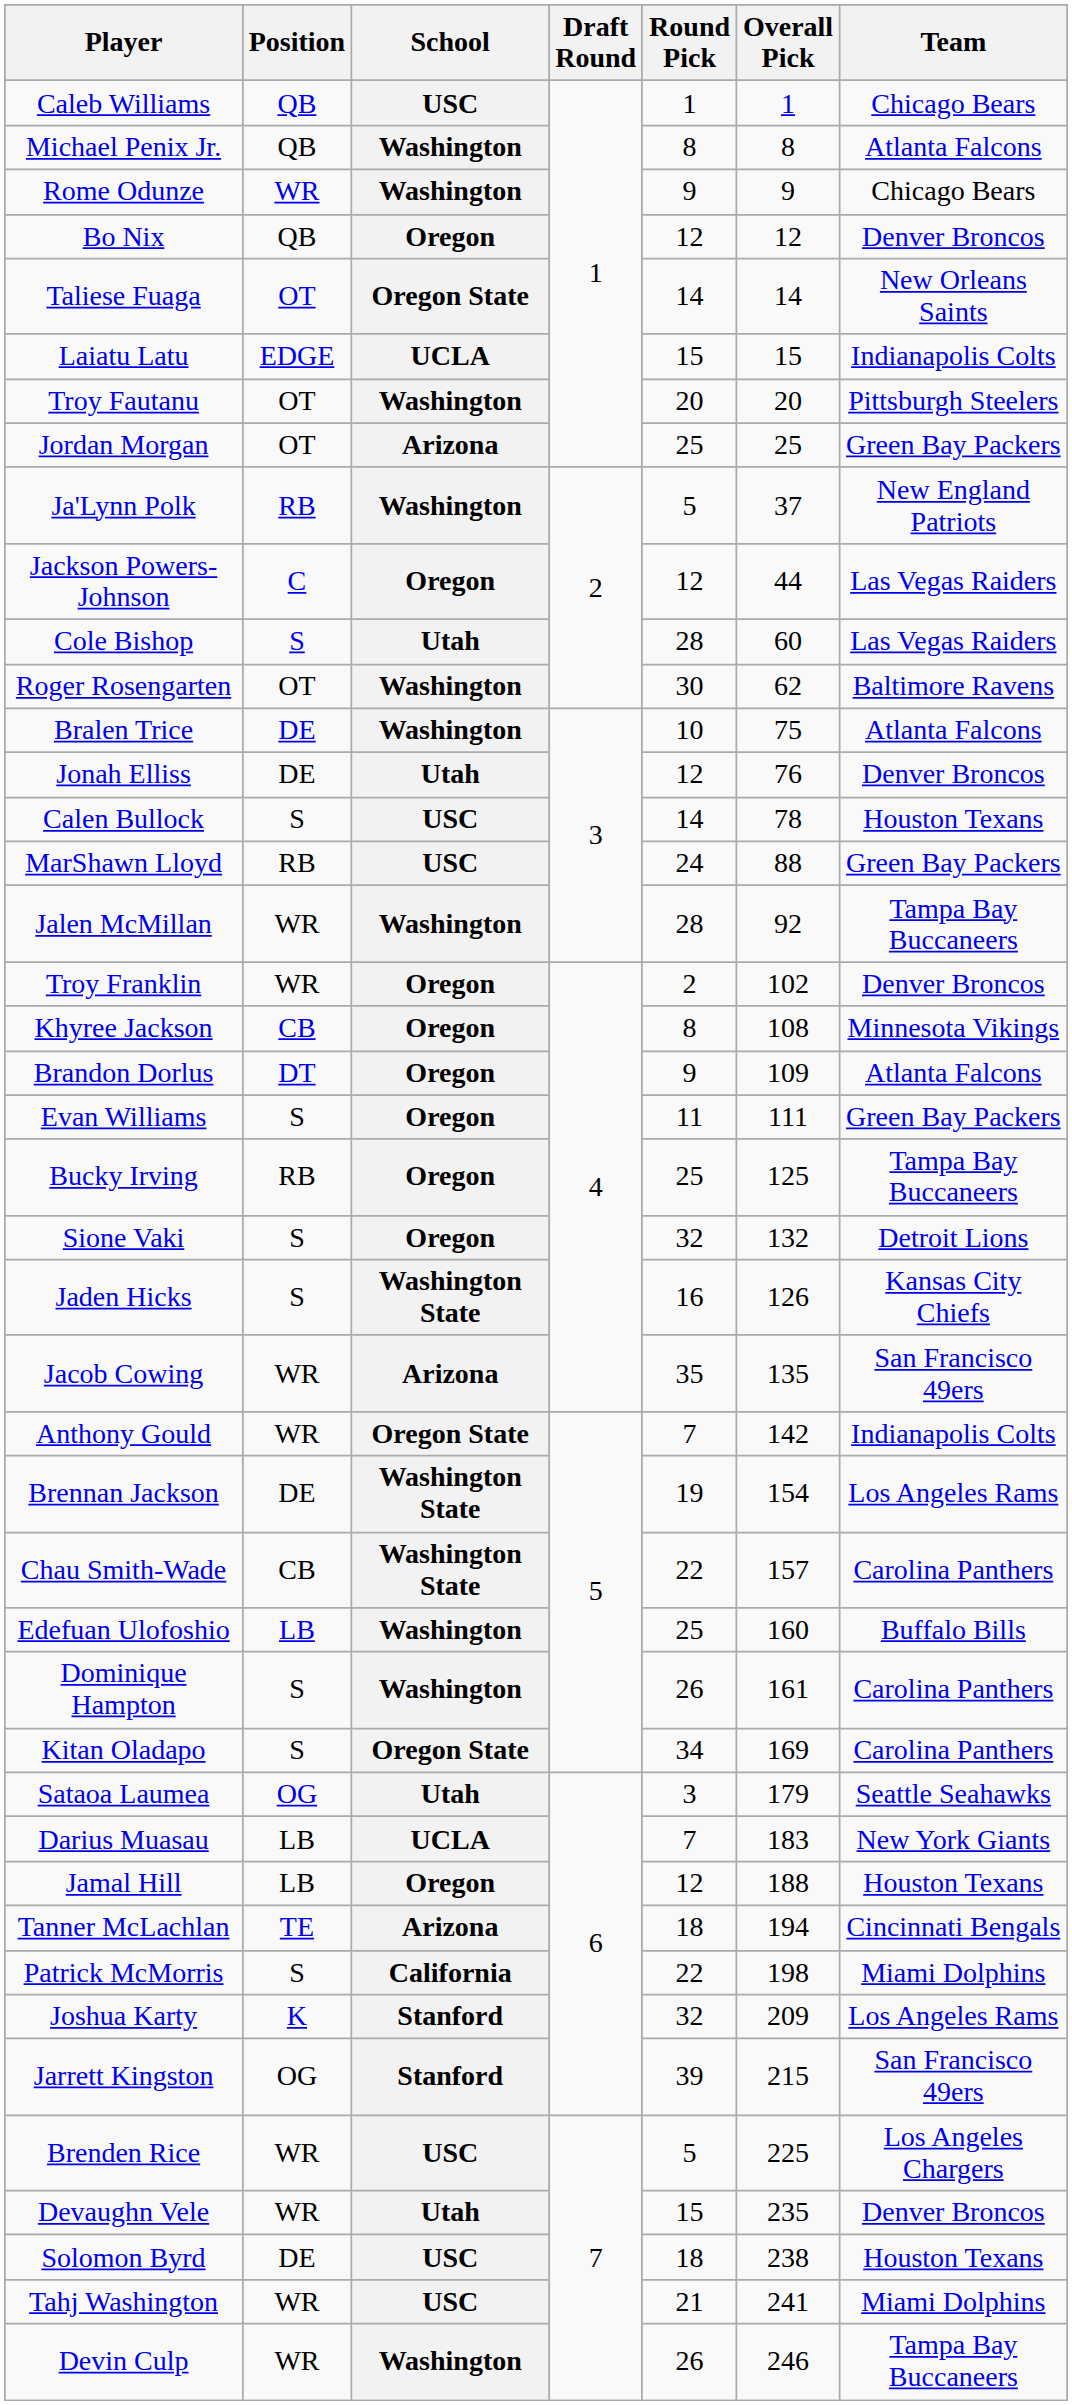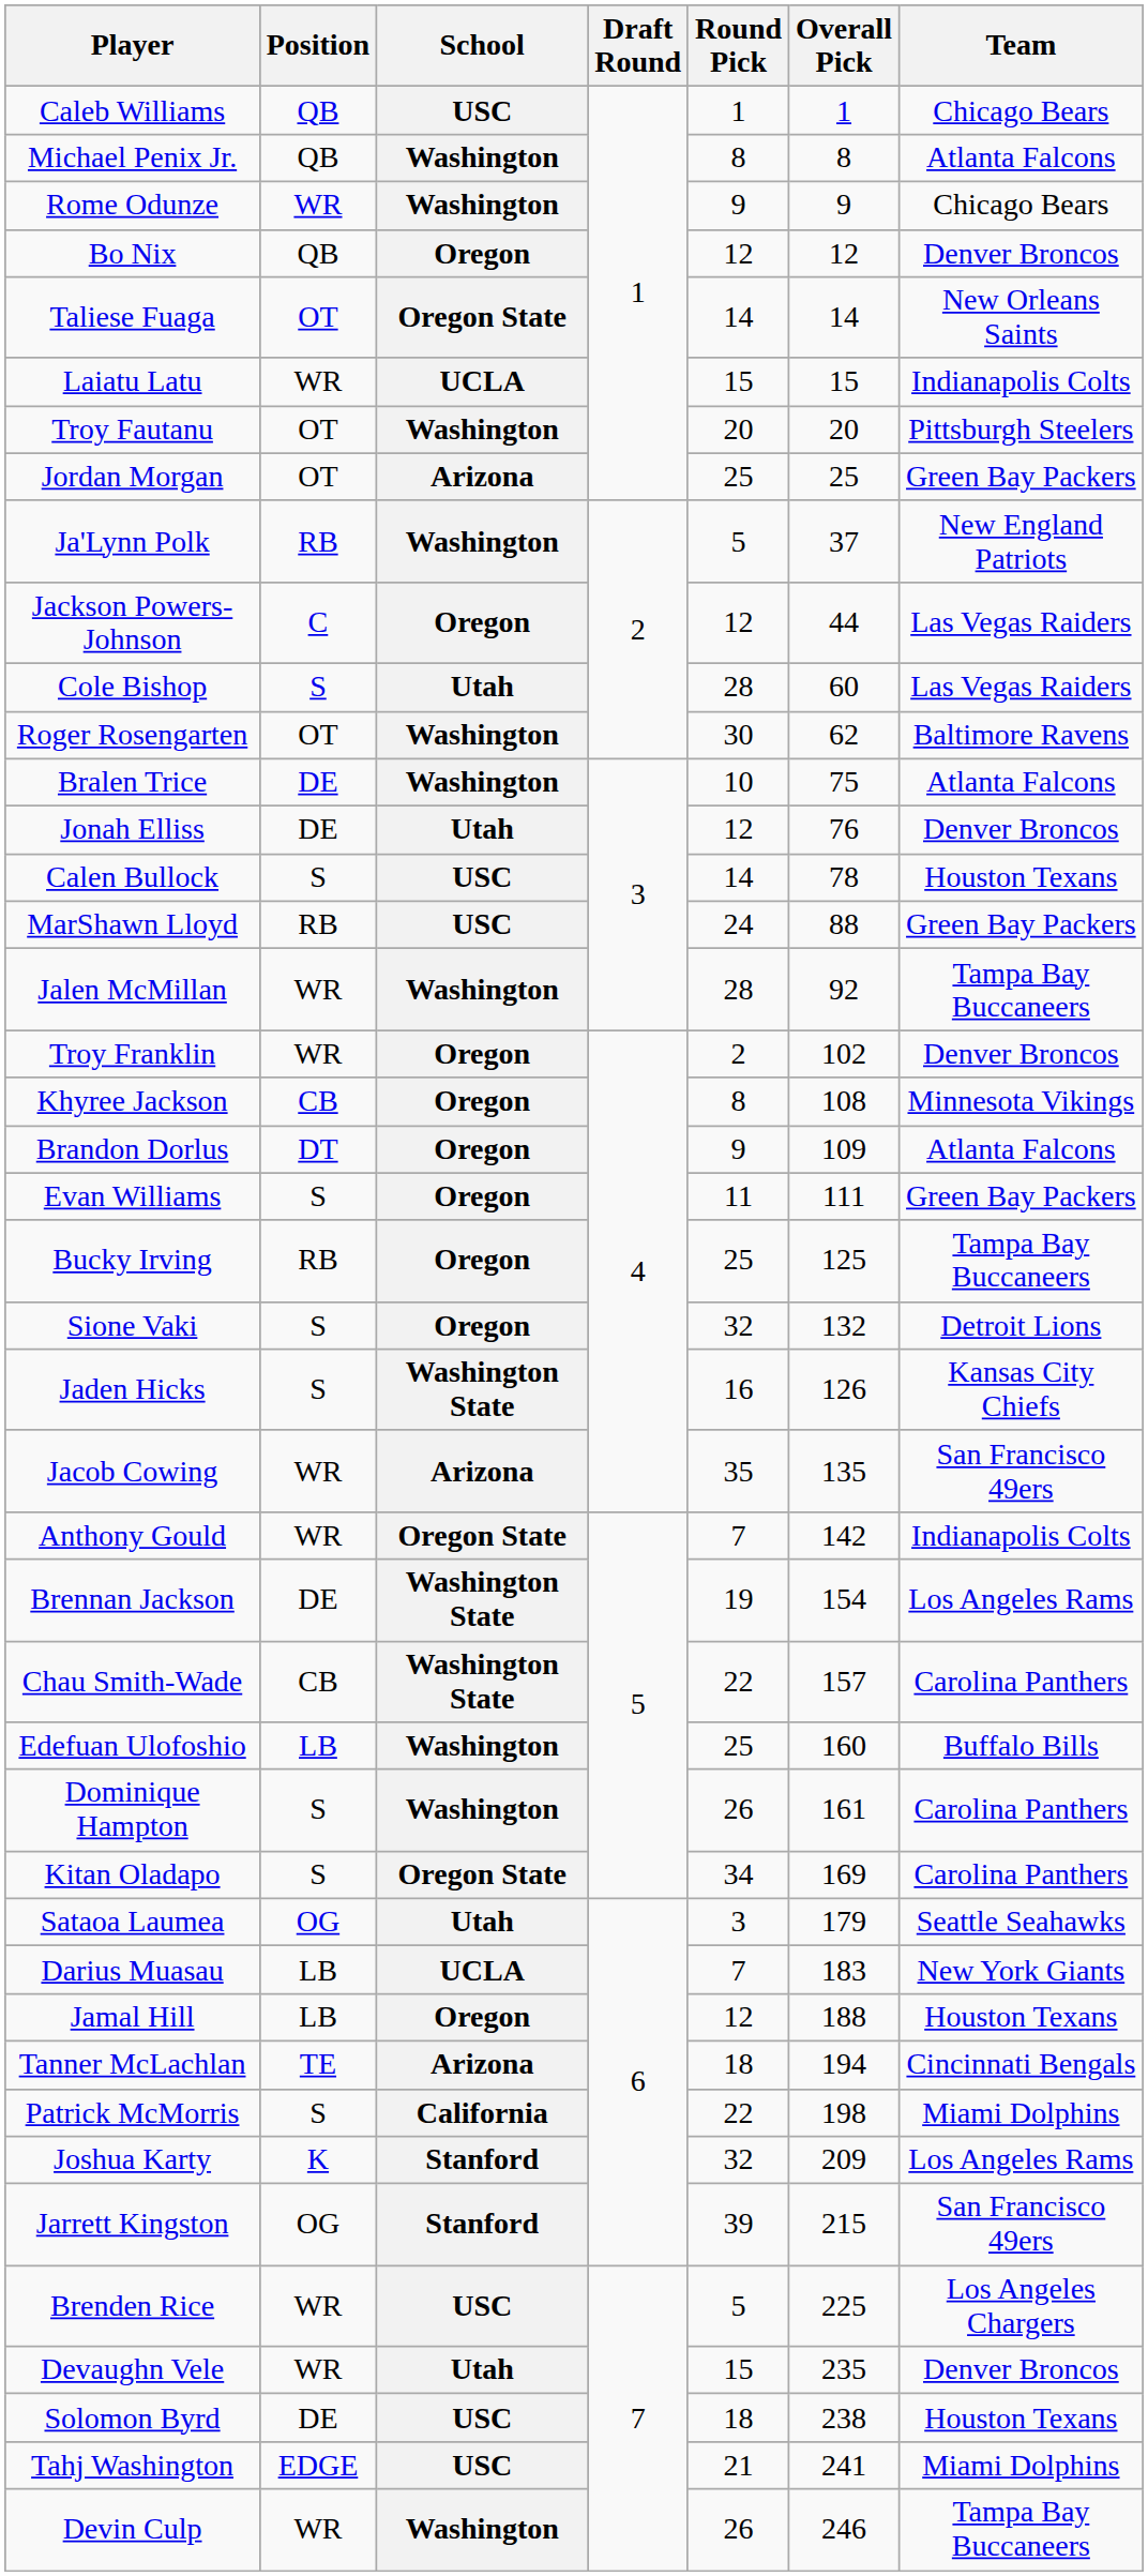Laiatu Latu | Position: EDGE -> WR
Tahj Washington | Position: WR -> EDGE
